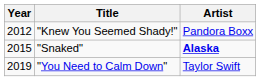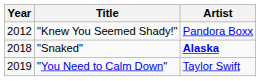"Snaked" | Year: 2015 -> 2018
